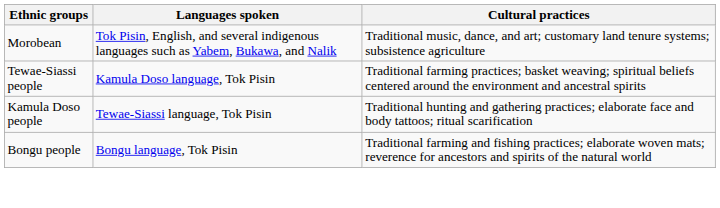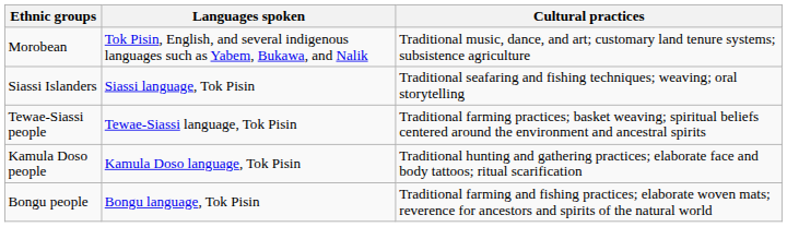+ row: Siassi Islanders | Siassi language, Tok Pisin | Traditional seafaring and fishing techniques; weaving; oral storytelling
Tewae-Siassi people | Languages spoken: Kamula Doso language, Tok Pisin -> Tewae-Siassi language, Tok Pisin
Kamula Doso people | Languages spoken: Tewae-Siassi language, Tok Pisin -> Kamula Doso language, Tok Pisin
